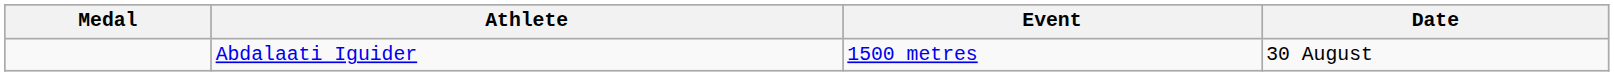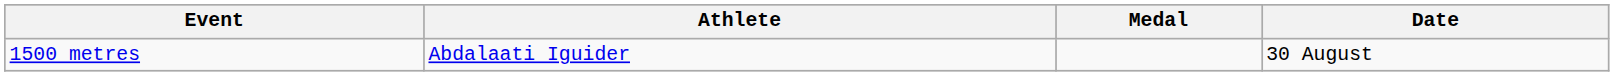columns swapped: Medal <-> Event
